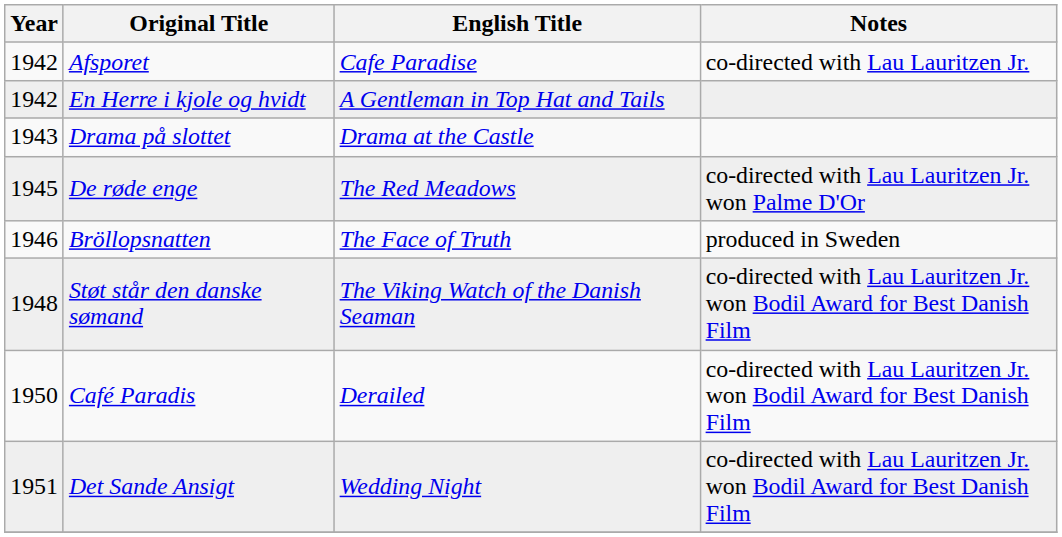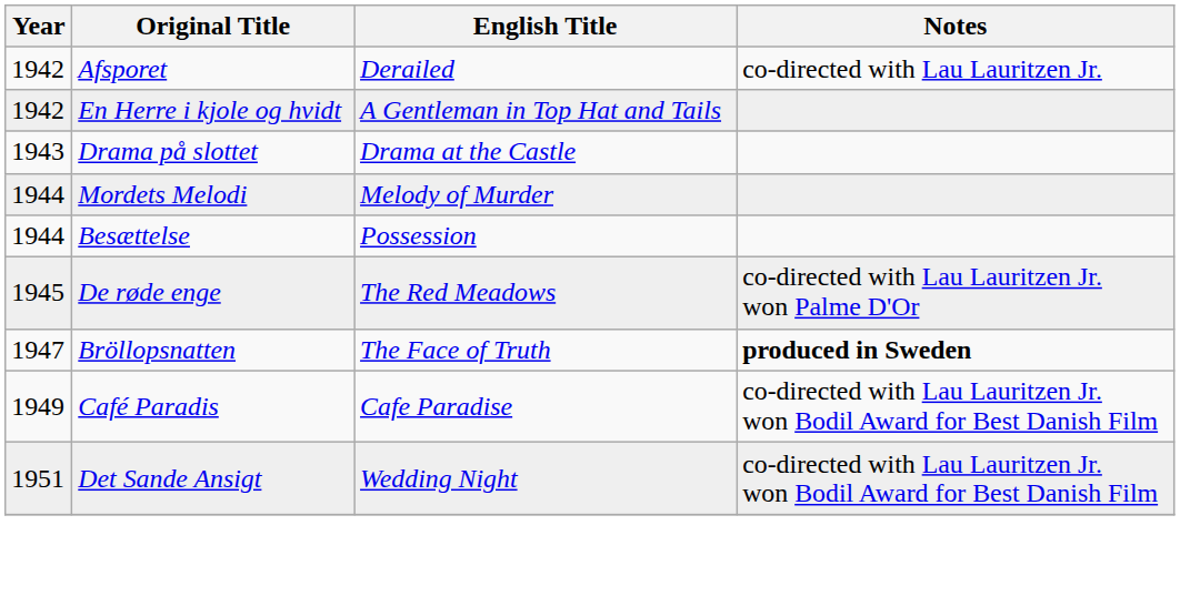Afsporet | English Title: Cafe Paradise -> Derailed
+ row: 1944 | Mordets Melodi | Melody of Murder
+ row: 1944 | Besættelse | Possession
Bröllopsnatten | Year: 1946 -> 1947
Bröllopsnatten | Notes: normal -> bold
- row: 1948 | Støt står den danske sømand | The Viking Watch of the Danish Seaman | co-directed with Lau Lauritzen Jr. won Bodil Award for Best Danish Film
Café Paradis | Year: 1950 -> 1949
Café Paradis | English Title: Derailed -> Cafe Paradise
